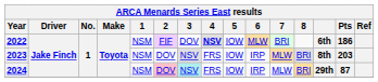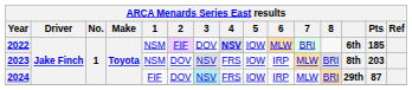2022 | Pts: 186 -> 185
2024 | 1: NSM -> FIF
2024 | 2: pink background -> no background
